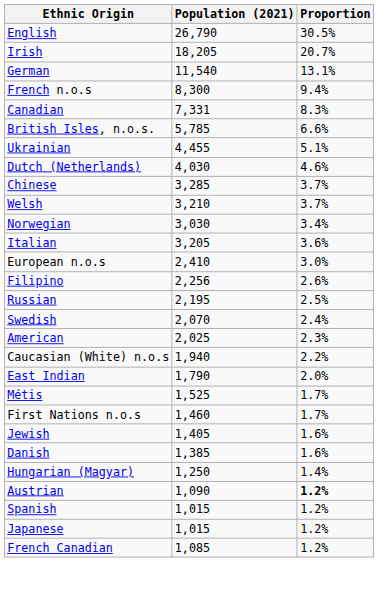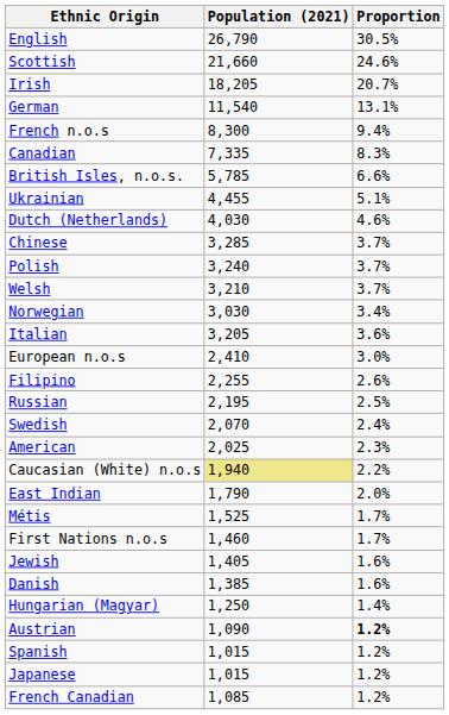+ row: Scottish | 21,660 | 24.6%
Canadian | Population (2021): 7,331 -> 7,335
+ row: Polish | 3,240 | 3.7%
Filipino | Population (2021): 2,256 -> 2,255
Caucasian (White) n.o.s | Population (2021): no background -> khaki background
